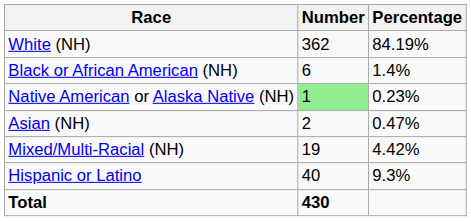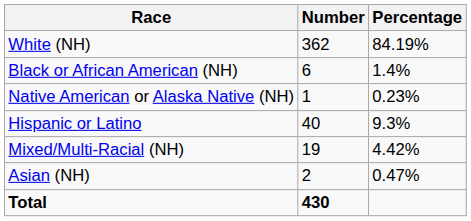Native American or Alaska Native (NH) | Number: lightgreen background -> no background
rows swapped: Asian (NH) <-> Hispanic or Latino
